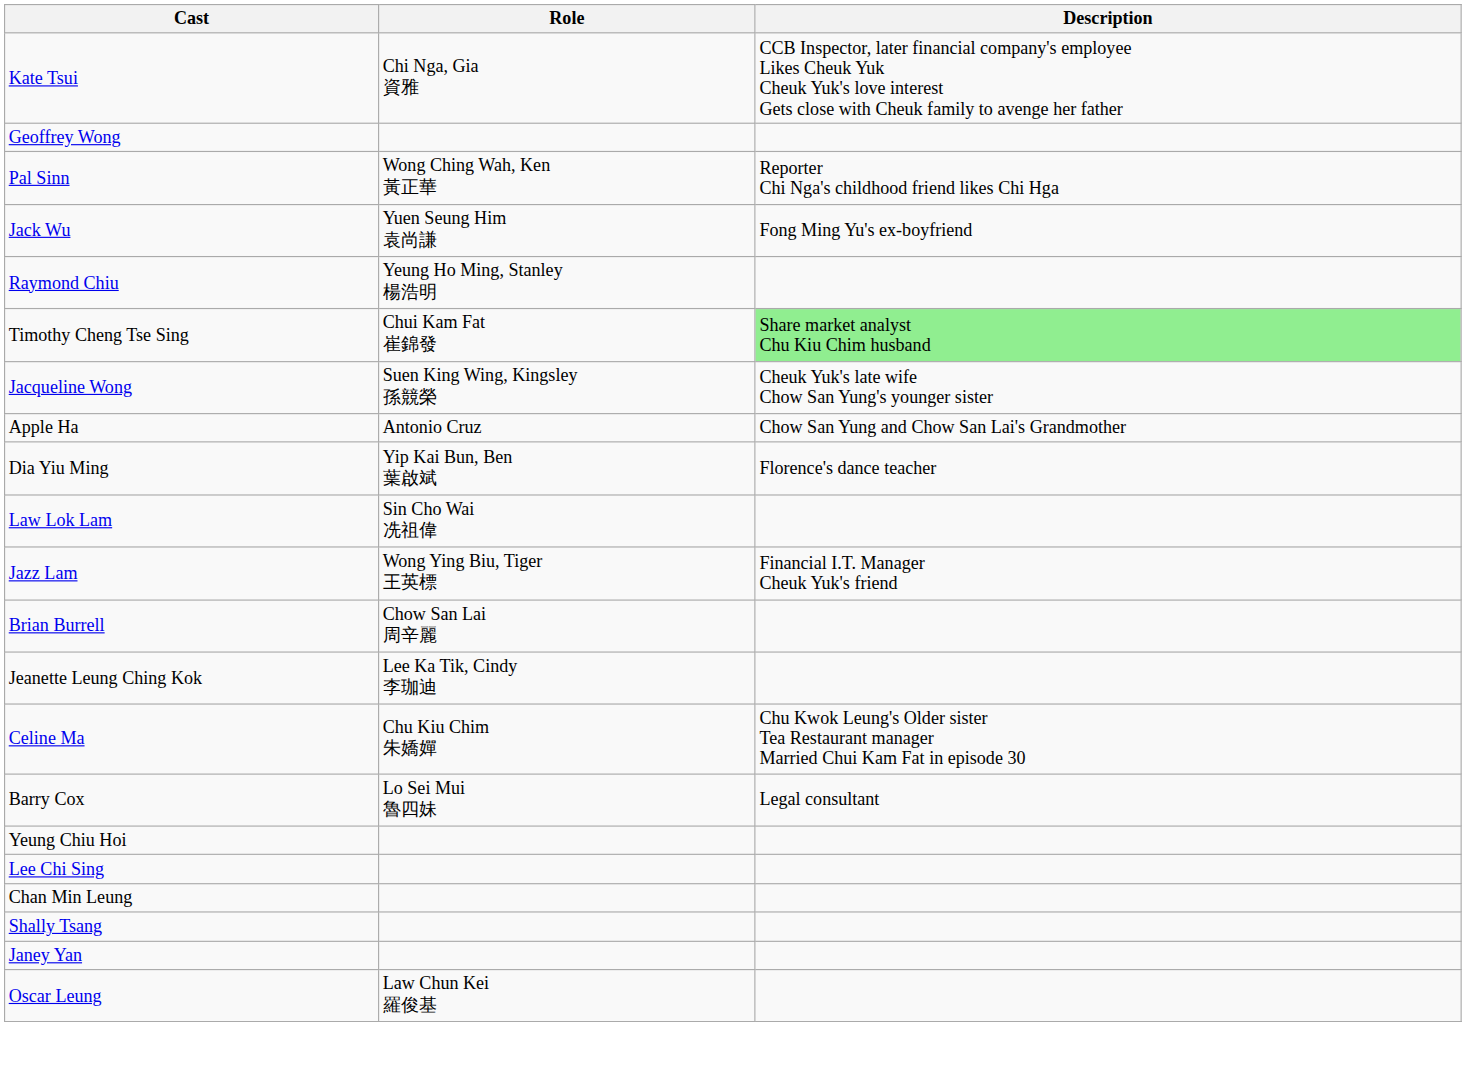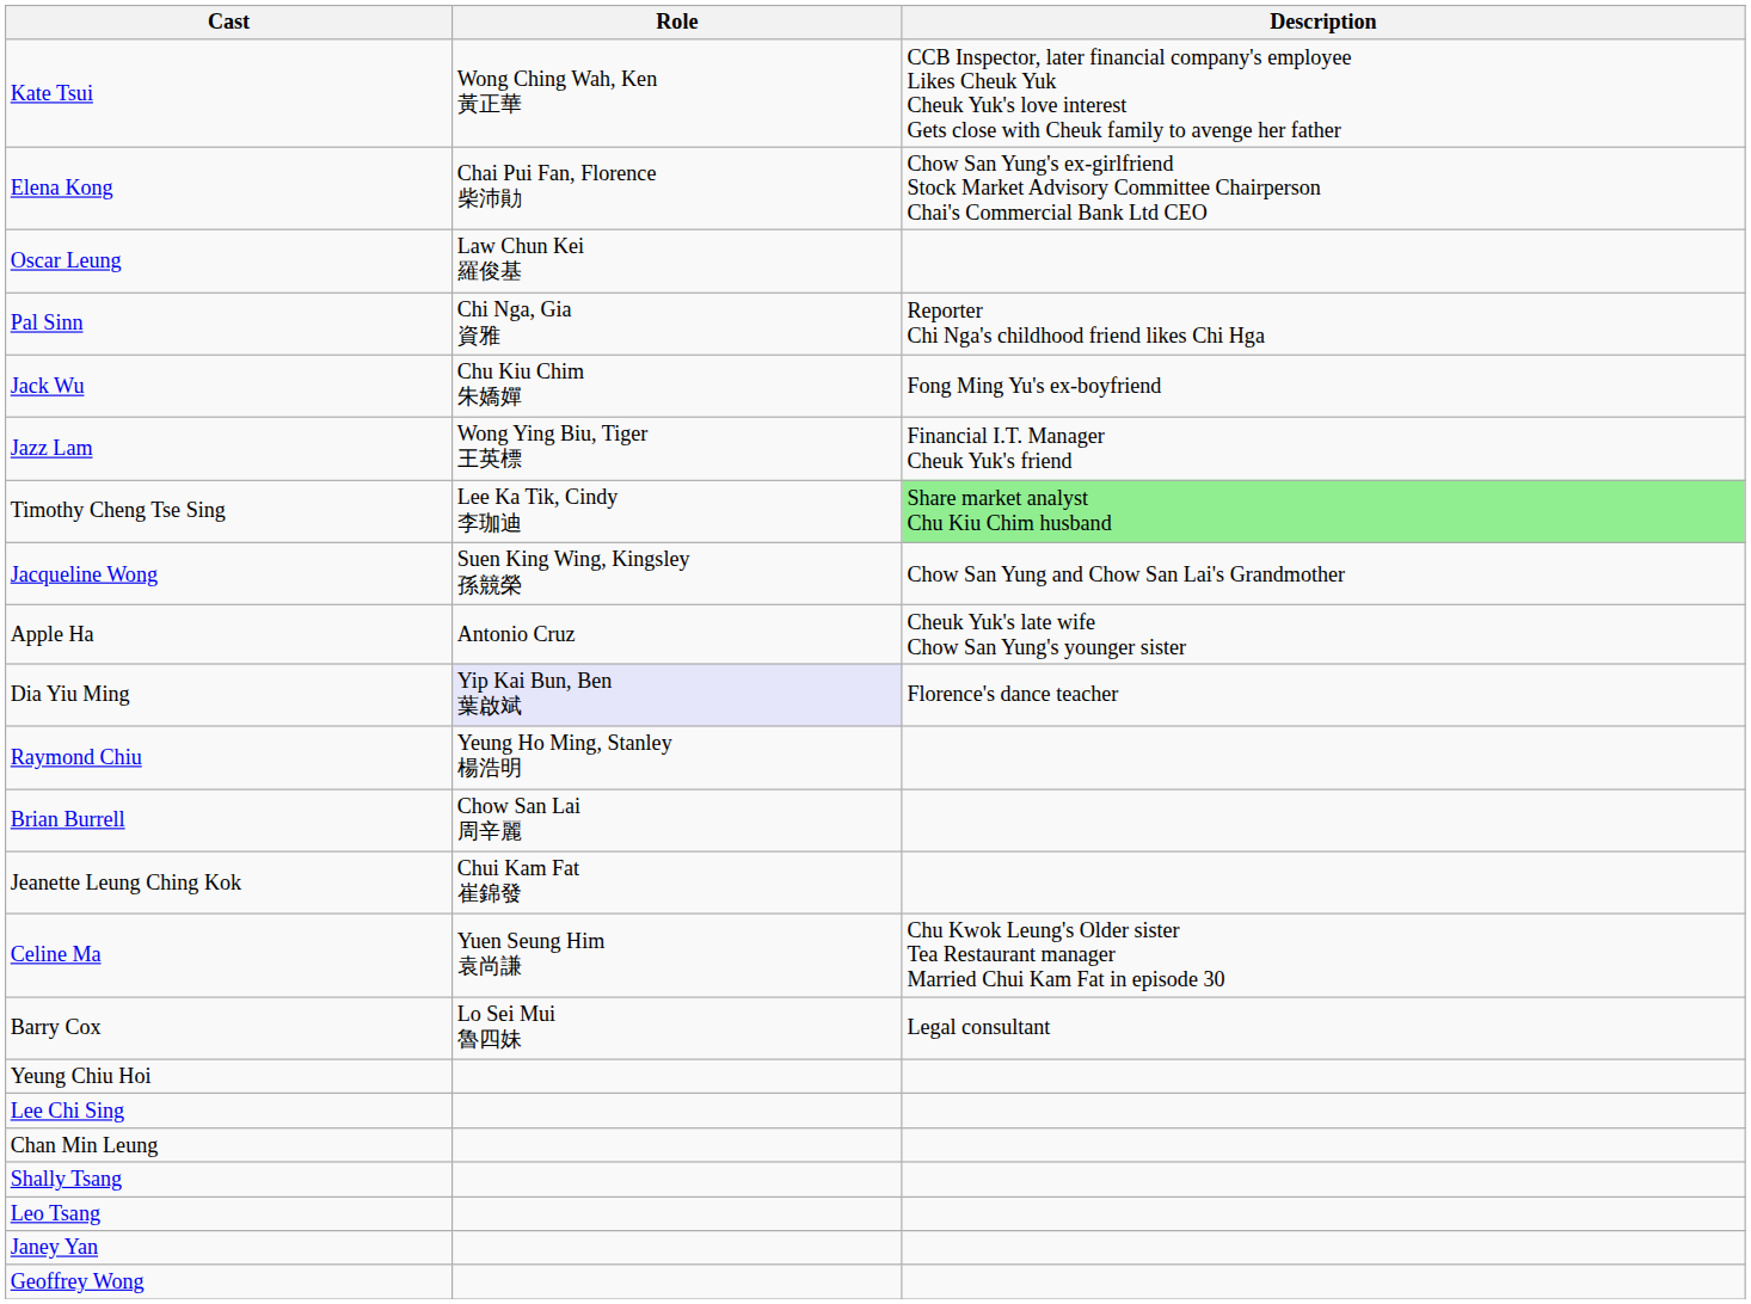Kate Tsui | Role: Chi Nga, Gia 資雅 -> Wong Ching Wah, Ken 黃正華
+ row: Elena Kong | Chai Pui Fan, Florence 柴沛勛 | Chow San Yung's ex-girlfriend Stock Market Advisory Committee Chairperson Chai's Commercial Bank Ltd CEO
rows swapped: Oscar Leung <-> Geoffrey Wong
Pal Sinn | Role: Wong Ching Wah, Ken 黃正華 -> Chi Nga, Gia 資雅
Jack Wu | Role: Yuen Seung Him 袁尚謙 -> Chu Kiu Chim 朱嬌嬋
rows swapped: Jazz Lam <-> Raymond Chiu
Timothy Cheng Tse Sing | Role: Chui Kam Fat 崔錦發 -> Lee Ka Tik, Cindy 李珈迪
Jacqueline Wong | Description: Cheuk Yuk's late wife Chow San Yung's younger sister -> Chow San Yung and Chow San Lai's Grandmother
Apple Ha | Description: Chow San Yung and Chow San Lai's Grandmother -> Cheuk Yuk's late wife Chow San Yung's younger sister
Dia Yiu Ming | Role: no background -> lavender background
- row: Law Lok Lam | Sin Cho Wai 冼祖偉
Jeanette Leung Ching Kok | Role: Lee Ka Tik, Cindy 李珈迪 -> Chui Kam Fat 崔錦發
Celine Ma | Role: Chu Kiu Chim 朱嬌嬋 -> Yuen Seung Him 袁尚謙
+ row: Leo Tsang
